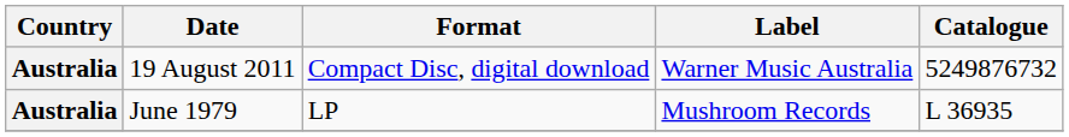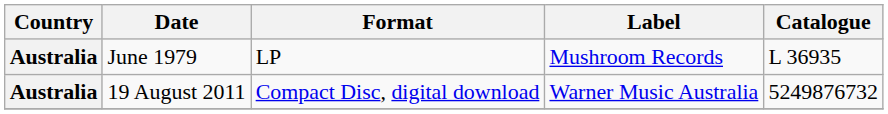rows swapped: June 1979 <-> 19 August 2011
